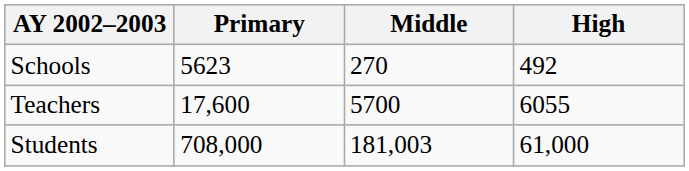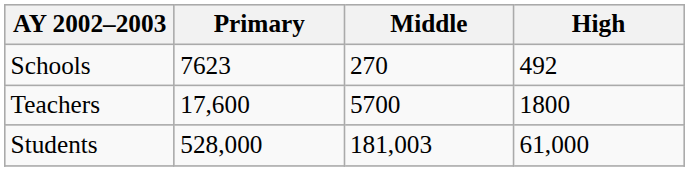Schools | Primary: 5623 -> 7623
Teachers | High: 6055 -> 1800
Students | Primary: 708,000 -> 528,000
